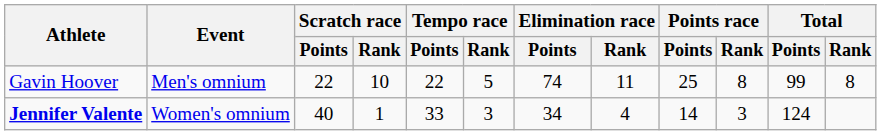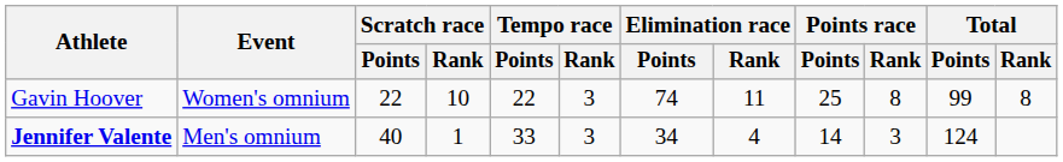Gavin Hoover | Event: Men's omnium -> Women's omnium
Gavin Hoover | Tempo race / Rank: 5 -> 3
Jennifer Valente | Event: Women's omnium -> Men's omnium
